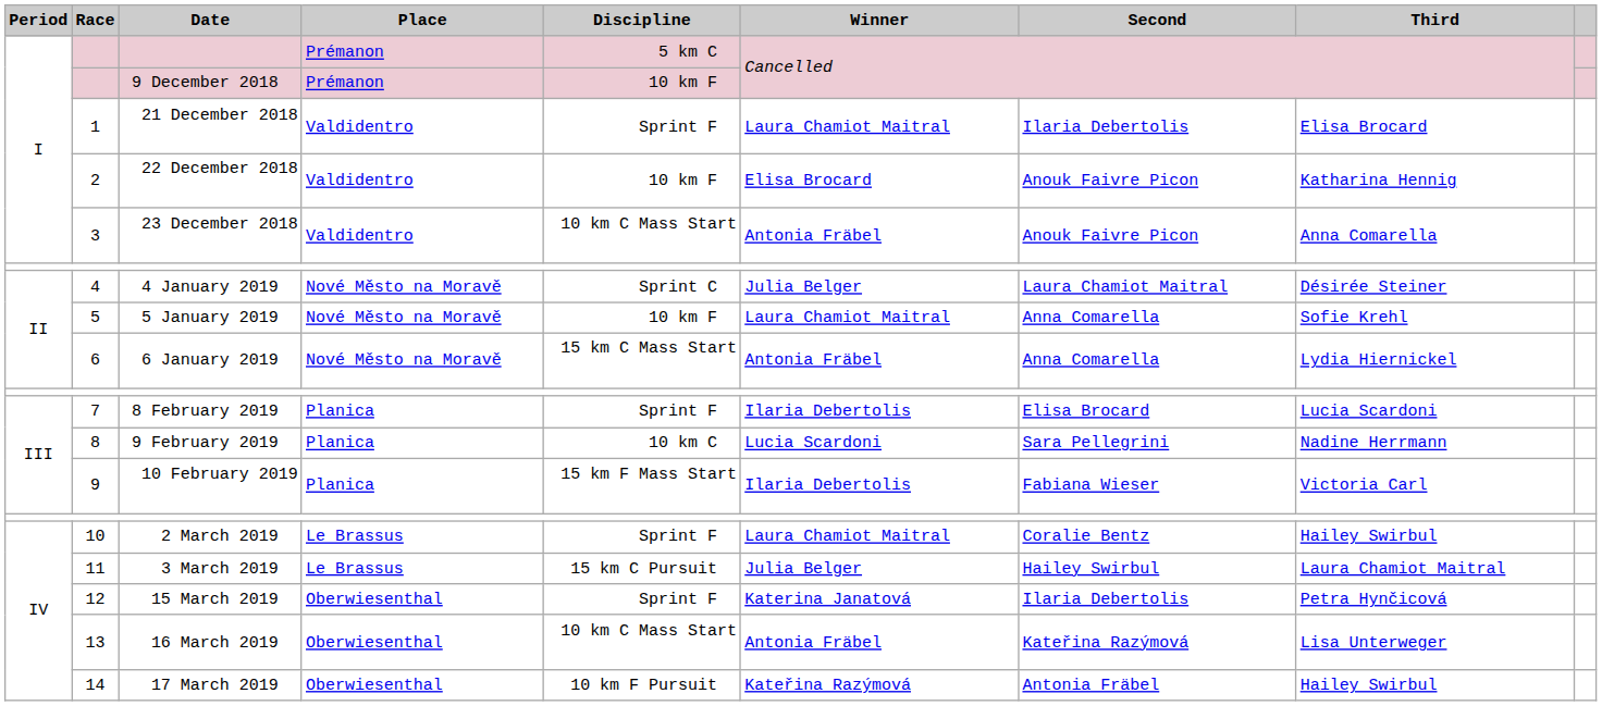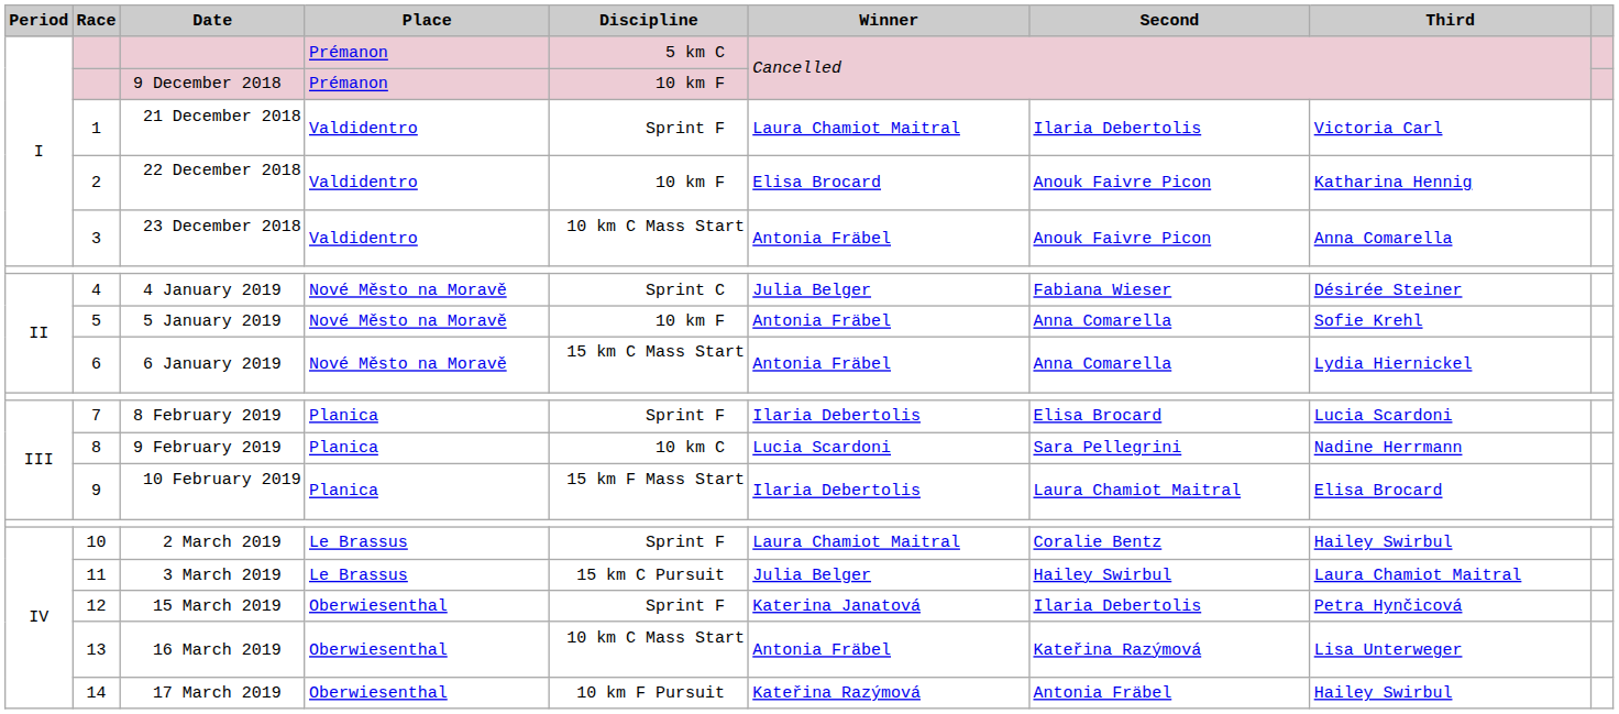21 December 2018 | Third: Elisa Brocard -> Victoria Carl
4 January 2019 | Second: Laura Chamiot Maitral -> Fabiana Wieser
5 January 2019 | Winner: Laura Chamiot Maitral -> Antonia Fräbel
10 February 2019 | Second: Fabiana Wieser -> Laura Chamiot Maitral
10 February 2019 | Third: Victoria Carl -> Elisa Brocard
